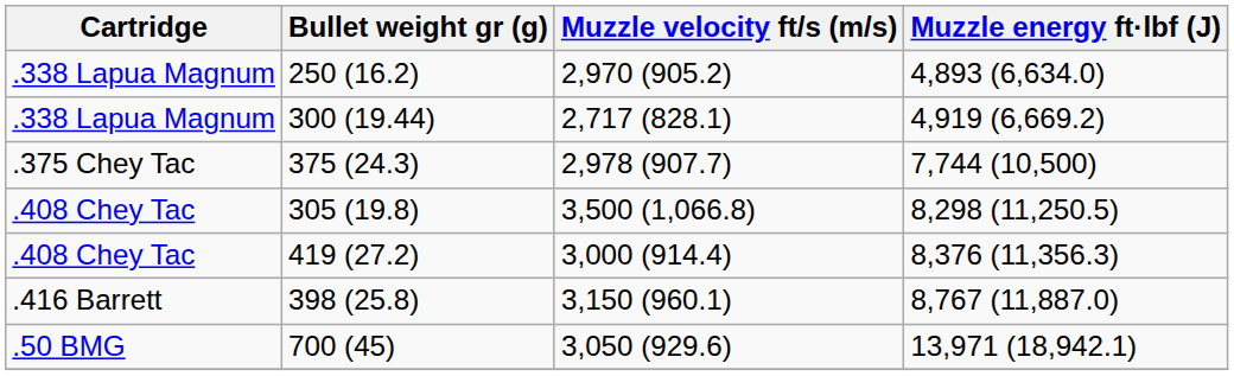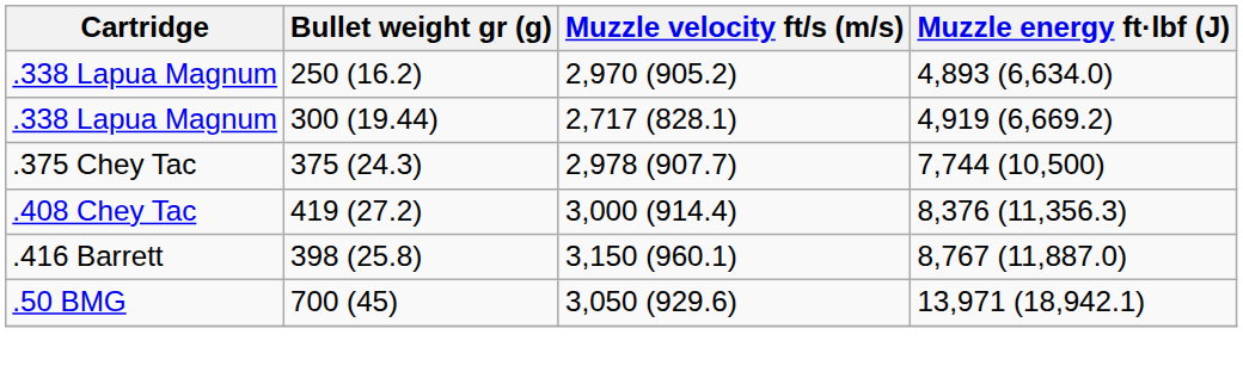- row: .408 Chey Tac | 305 (19.8) | 3,500 (1,066.8) | 8,298 (11,250.5)
